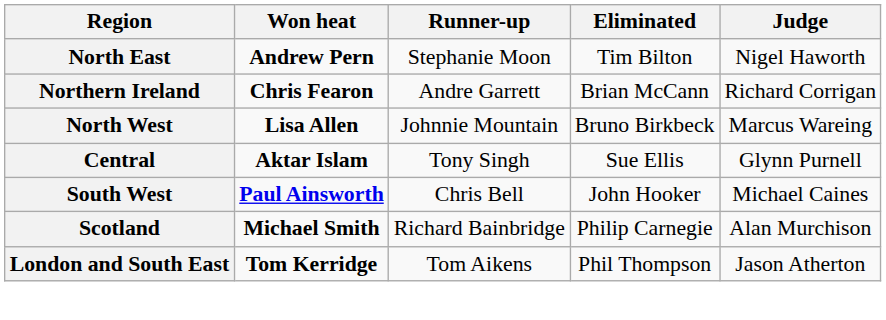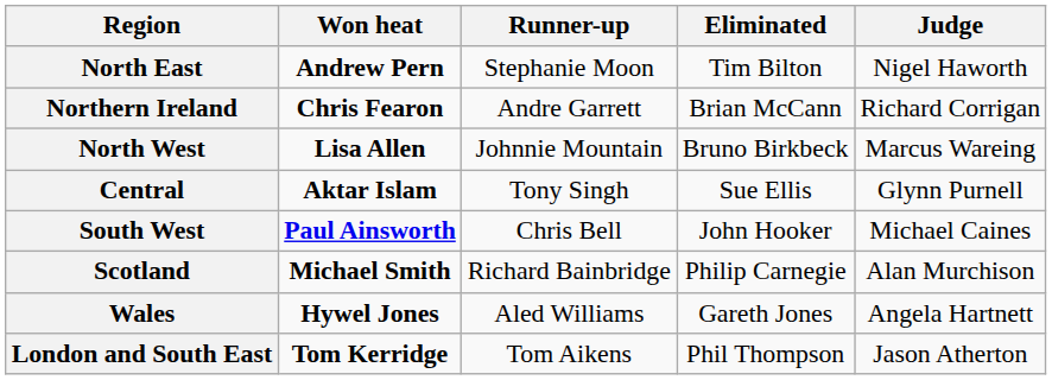+ row: Wales | Hywel Jones | Aled Williams | Gareth Jones | Angela Hartnett
